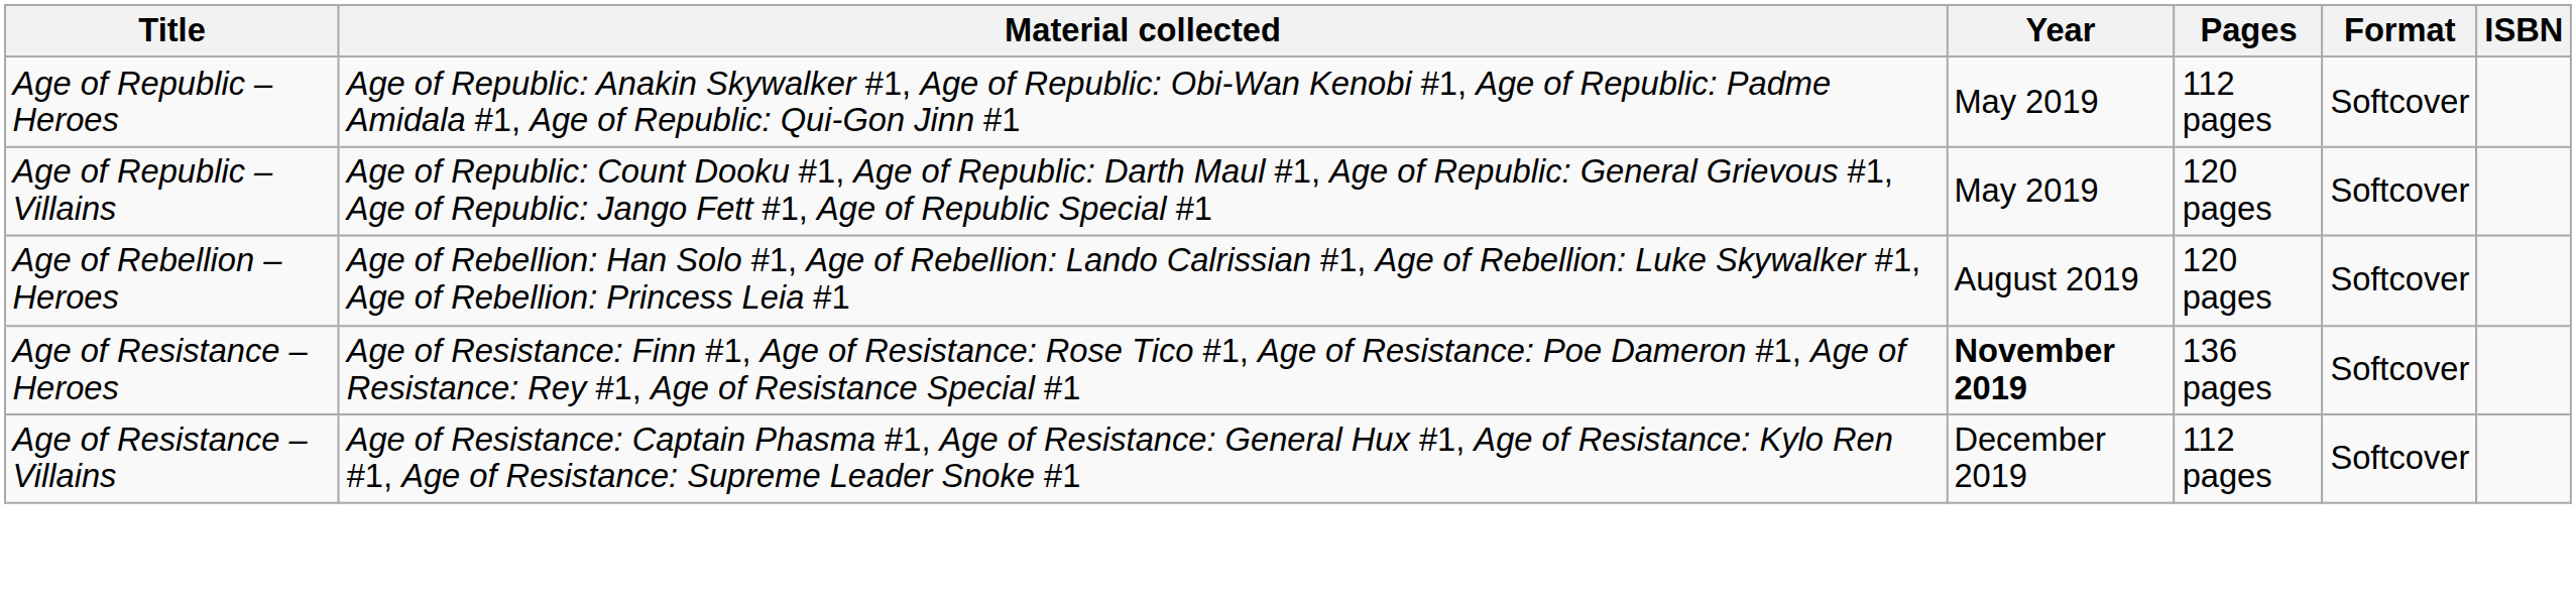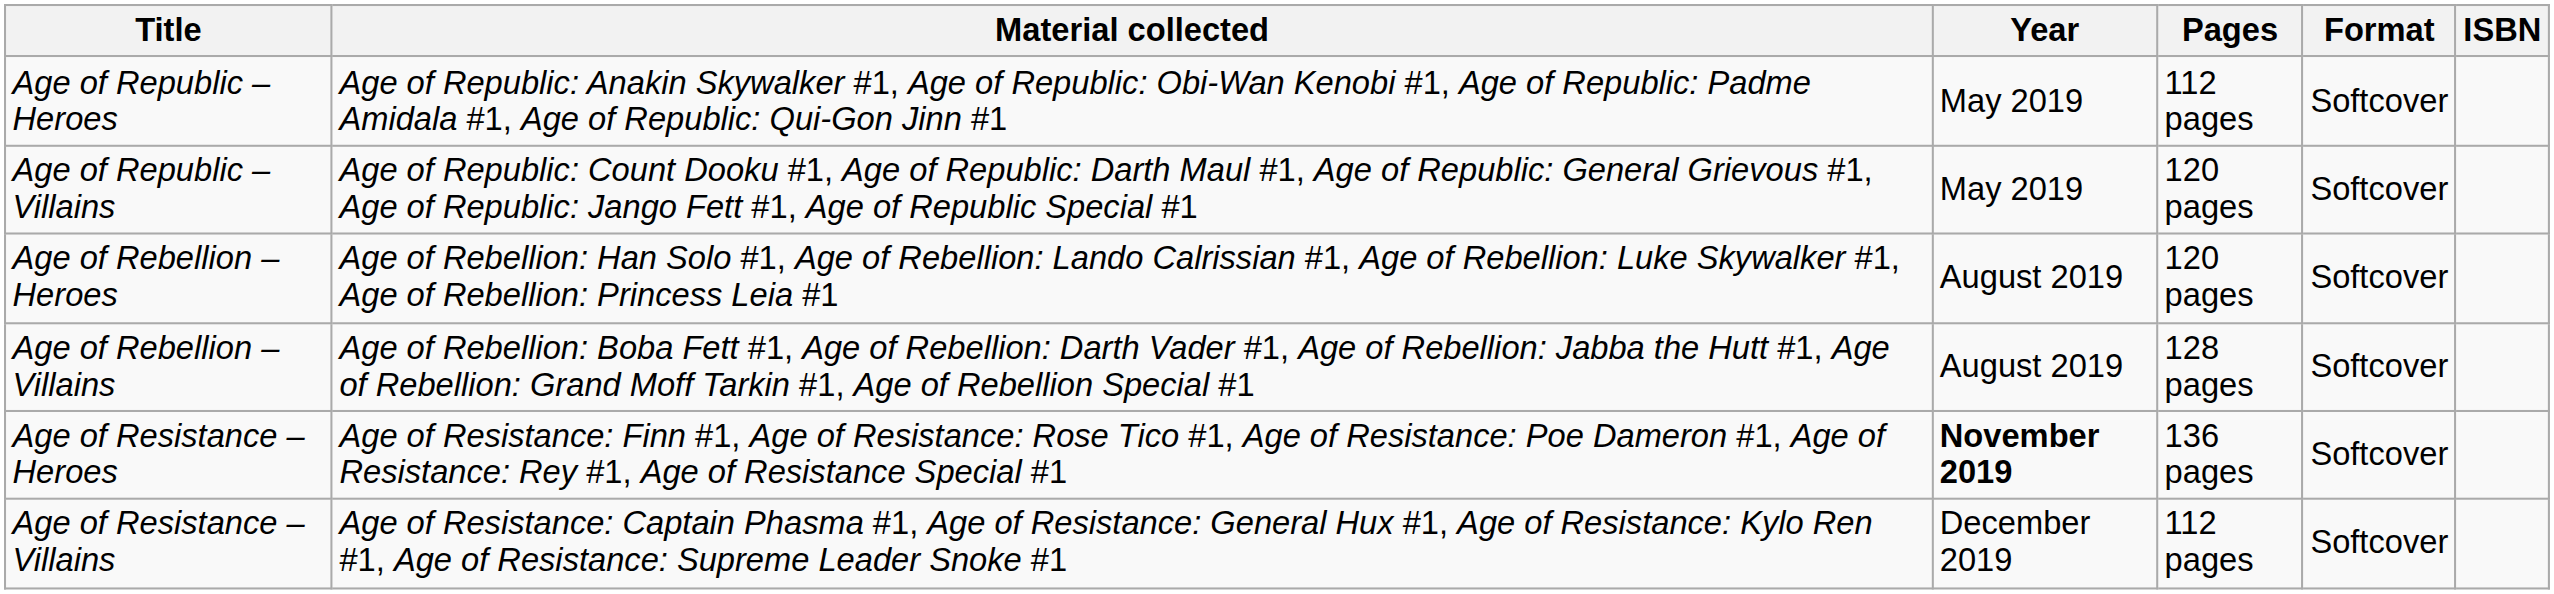+ row: Age of Rebellion – Villains | Age of Rebellion: Boba Fett #1, Age of Rebellion: Darth Vader #1, Age of Rebellion: Jabba the Hutt #1, Age of Rebellion: Grand Moff Tarkin #1, Age of Rebellion Special #1 | August 2019 | 128 pages | Softcover
